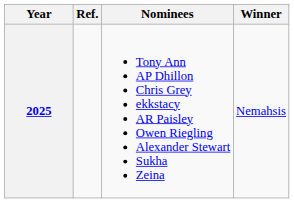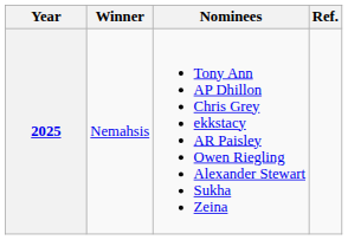columns swapped: Winner <-> Ref.
